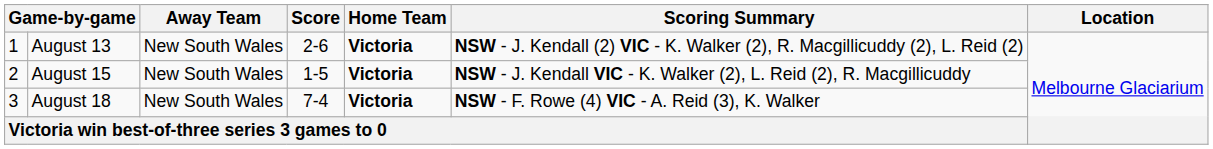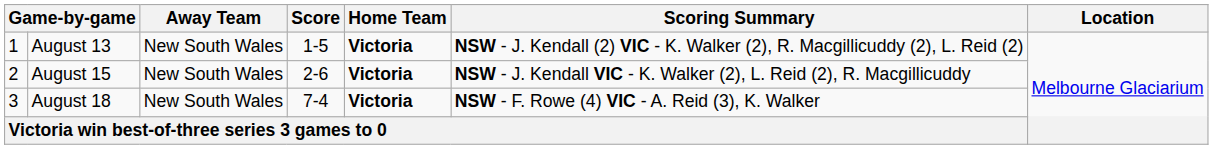August 13 | Score: 2-6 -> 1-5
August 15 | Score: 1-5 -> 2-6
